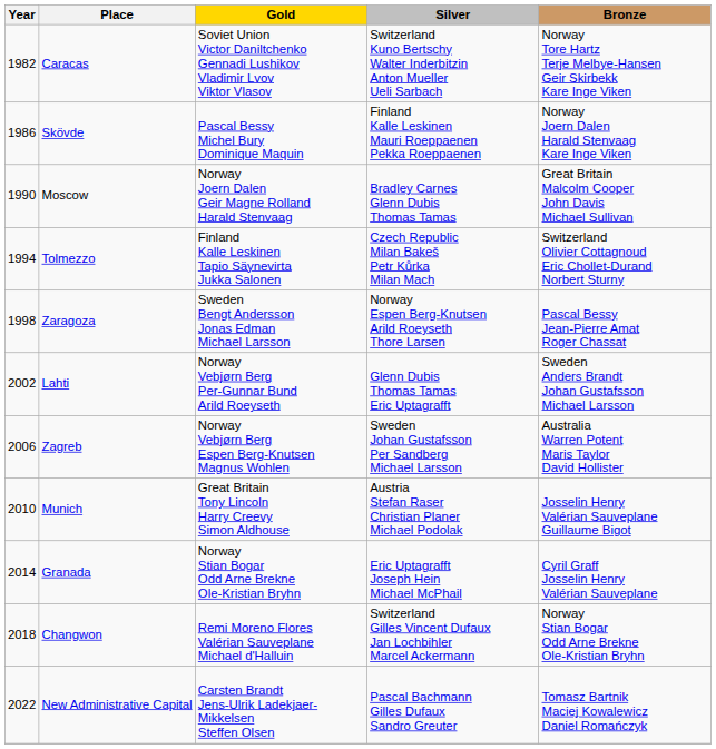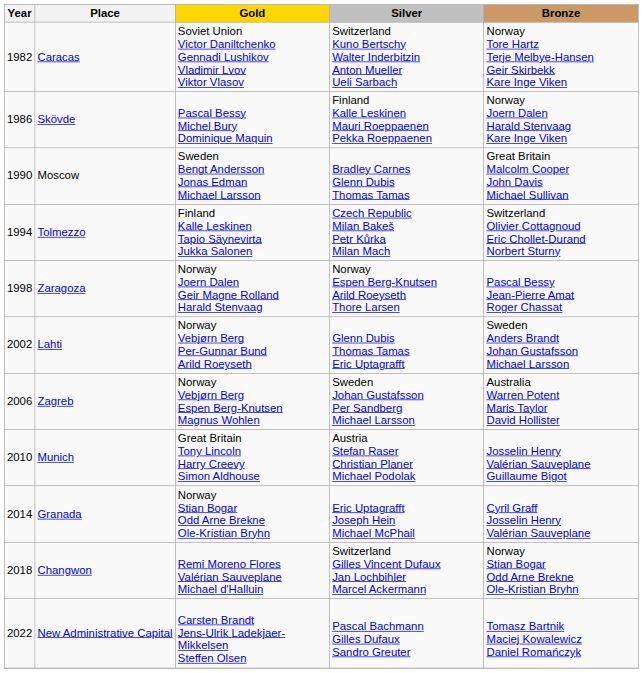Moscow | Gold: Norway Joern Dalen Geir Magne Rolland Harald Stenvaag -> Sweden Bengt Andersson Jonas Edman Michael Larsson
Zaragoza | Gold: Sweden Bengt Andersson Jonas Edman Michael Larsson -> Norway Joern Dalen Geir Magne Rolland Harald Stenvaag
